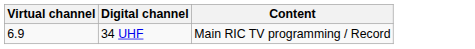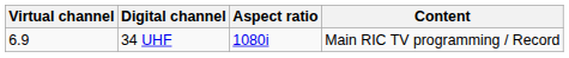+ column: Aspect ratio | 1080i
